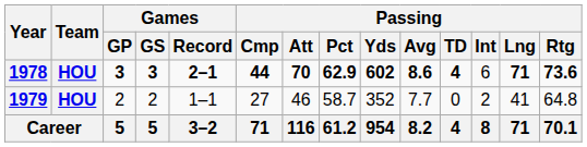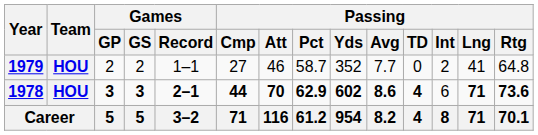rows swapped: 1978 <-> 1979
